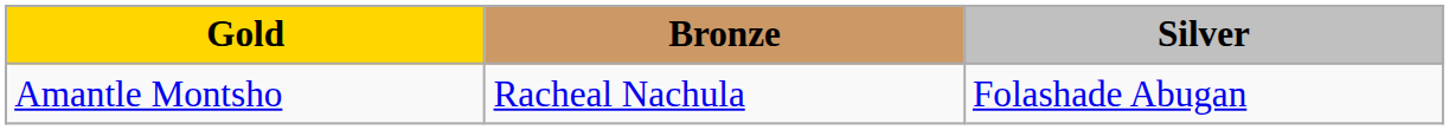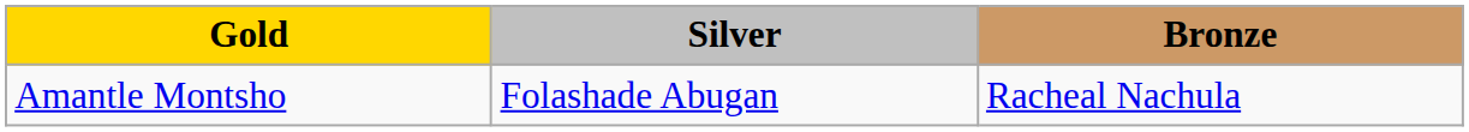columns swapped: Silver <-> Bronze
